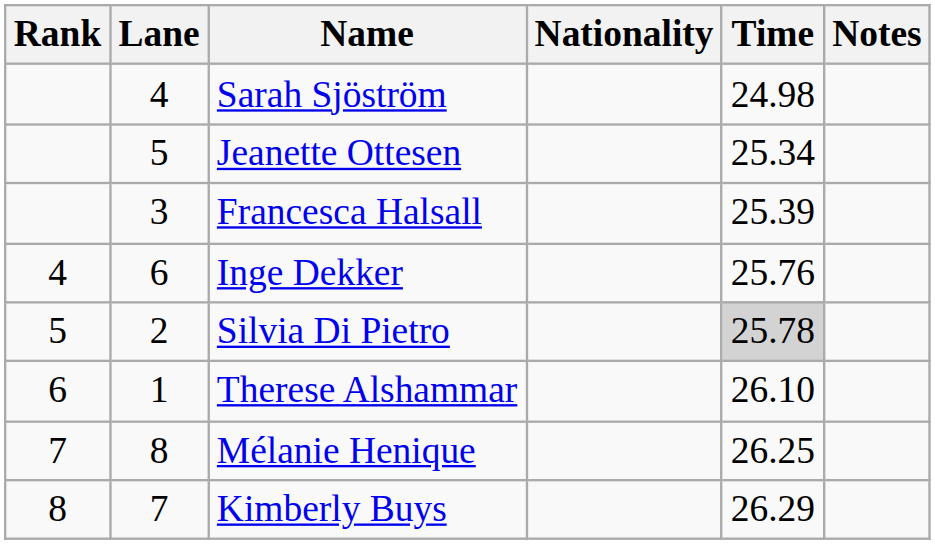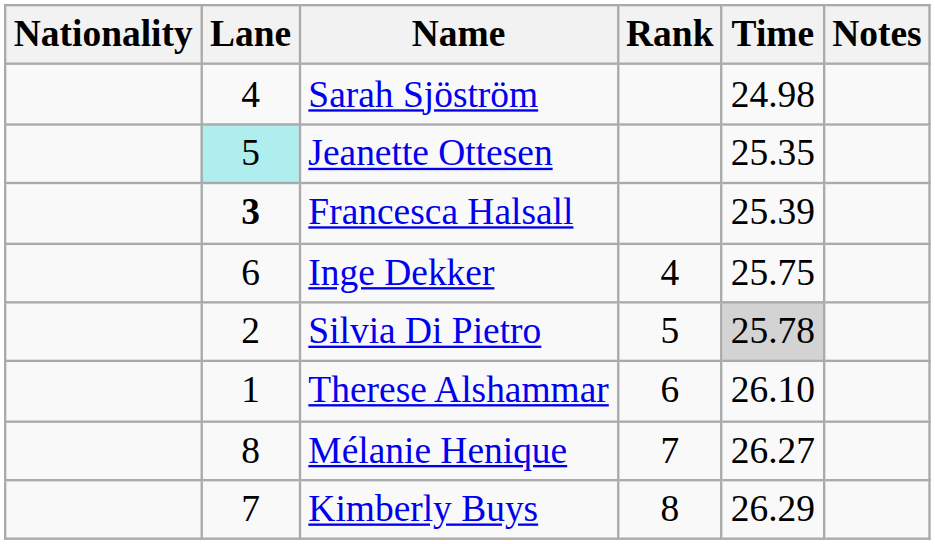columns swapped: Rank <-> Nationality
Jeanette Ottesen | Lane: no background -> paleturquoise background
Jeanette Ottesen | Time: 25.34 -> 25.35
Francesca Halsall | Lane: normal -> bold
Inge Dekker | Time: 25.76 -> 25.75
Mélanie Henique | Time: 26.25 -> 26.27
